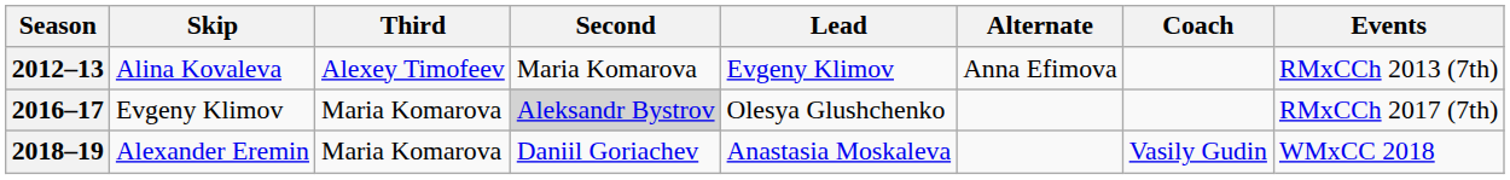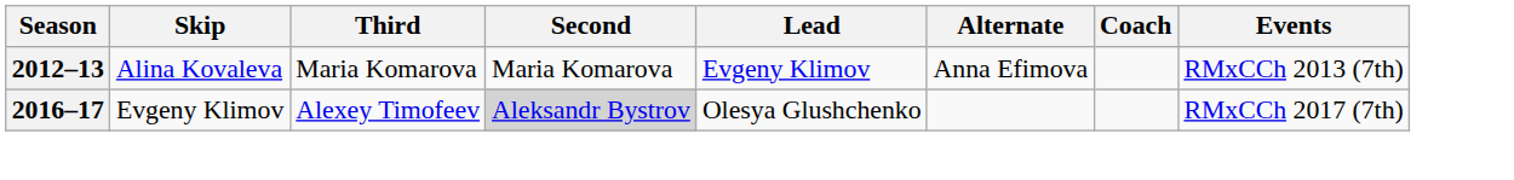2012–13 | Third: Alexey Timofeev -> Maria Komarova
2016–17 | Third: Maria Komarova -> Alexey Timofeev
- row: 2018–19 | Alexander Eremin | Maria Komarova | Daniil Goriachev | Anastasia Moskaleva | Vasily Gudin | WMxCC 2018
